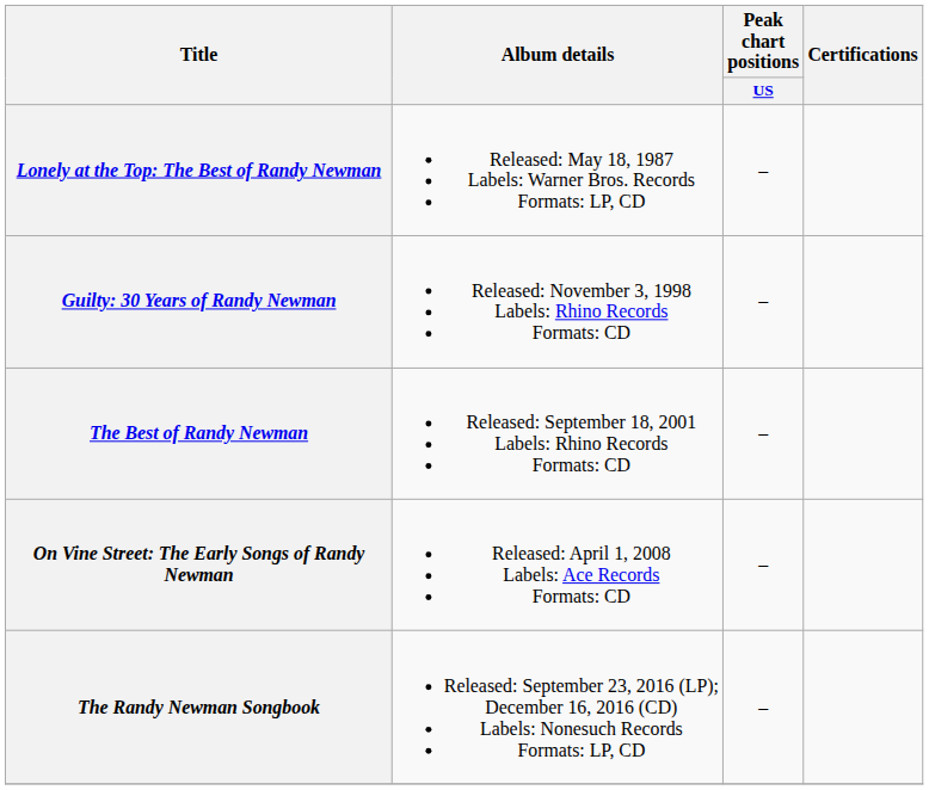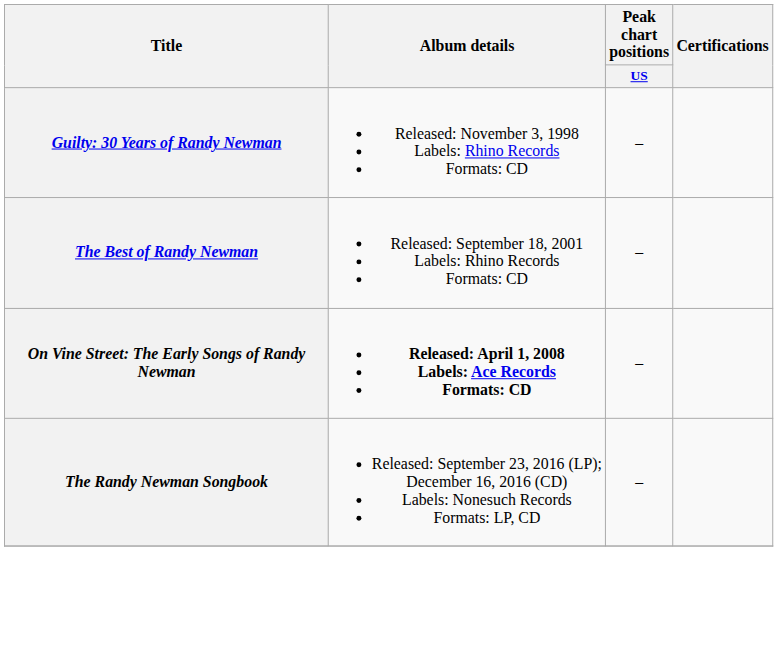- row: Lonely at the Top: The Best of Randy Newman | Released: May 18, 1987 Labels: Warner Bros. Records Formats: LP, CD | –
On Vine Street: The Early Songs of Randy Newman | Album details: normal -> bold
